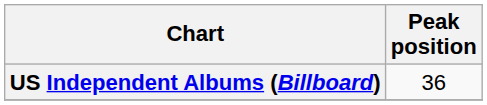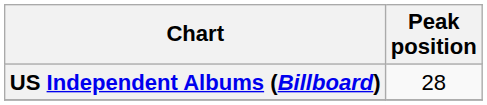US Independent Albums (Billboard) | Peak position: 36 -> 28
